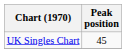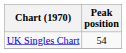UK Singles Chart | Peak position: 45 -> 54
